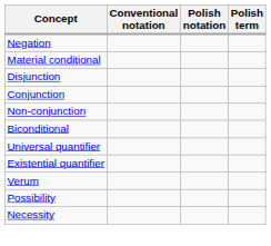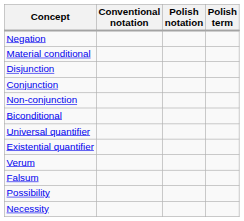+ row: Falsum
